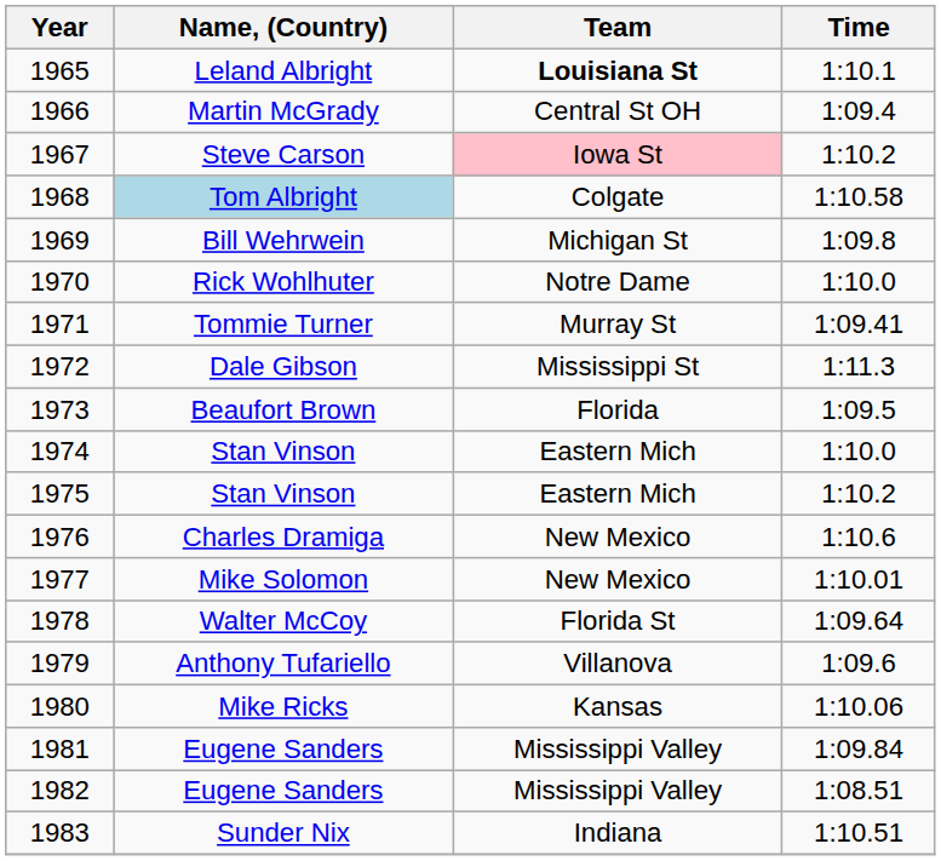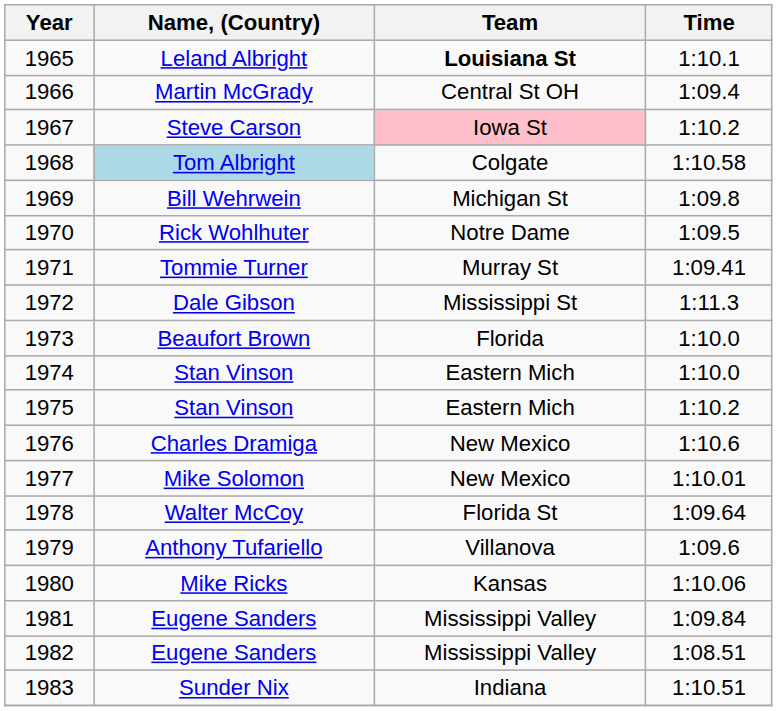1970 | Time: 1:10.0 -> 1:09.5
1973 | Time: 1:09.5 -> 1:10.0
